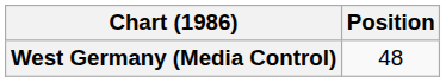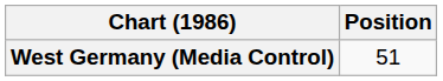West Germany (Media Control) | Position: 48 -> 51
